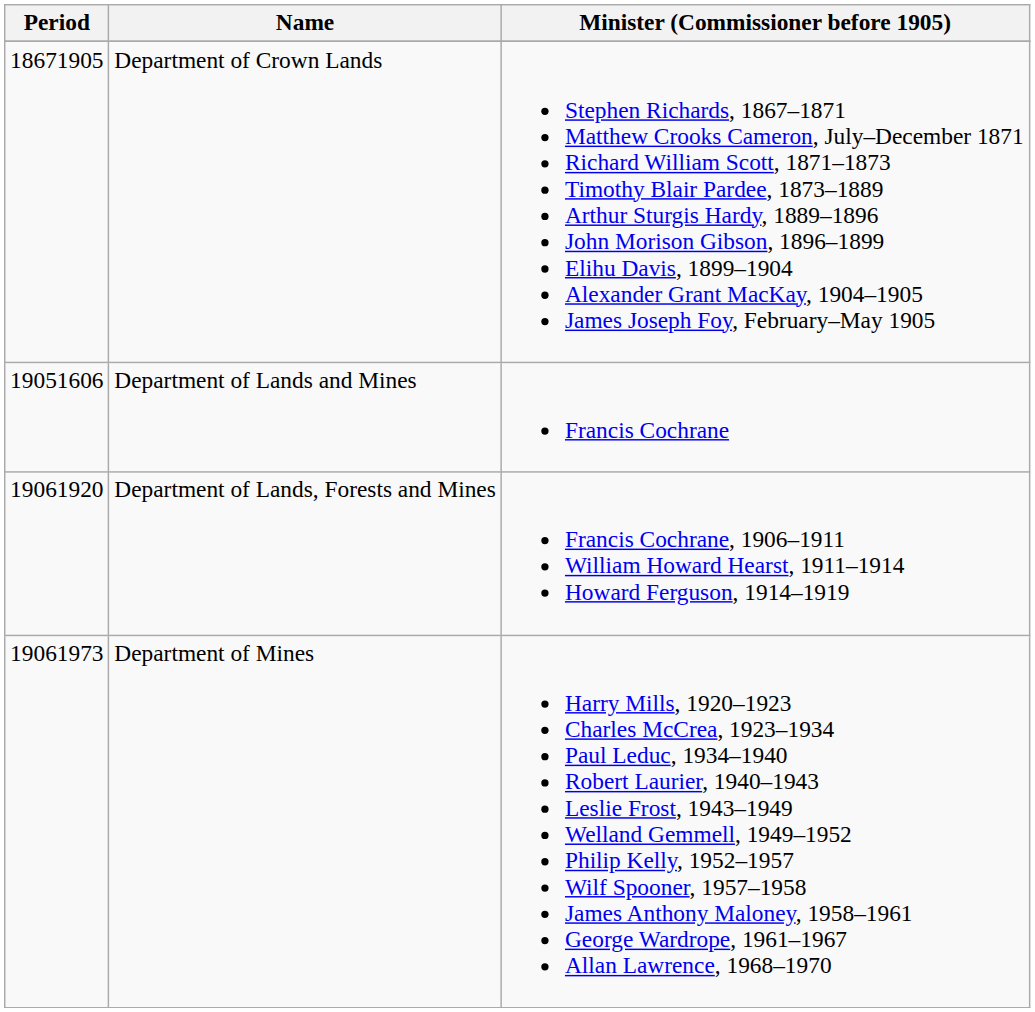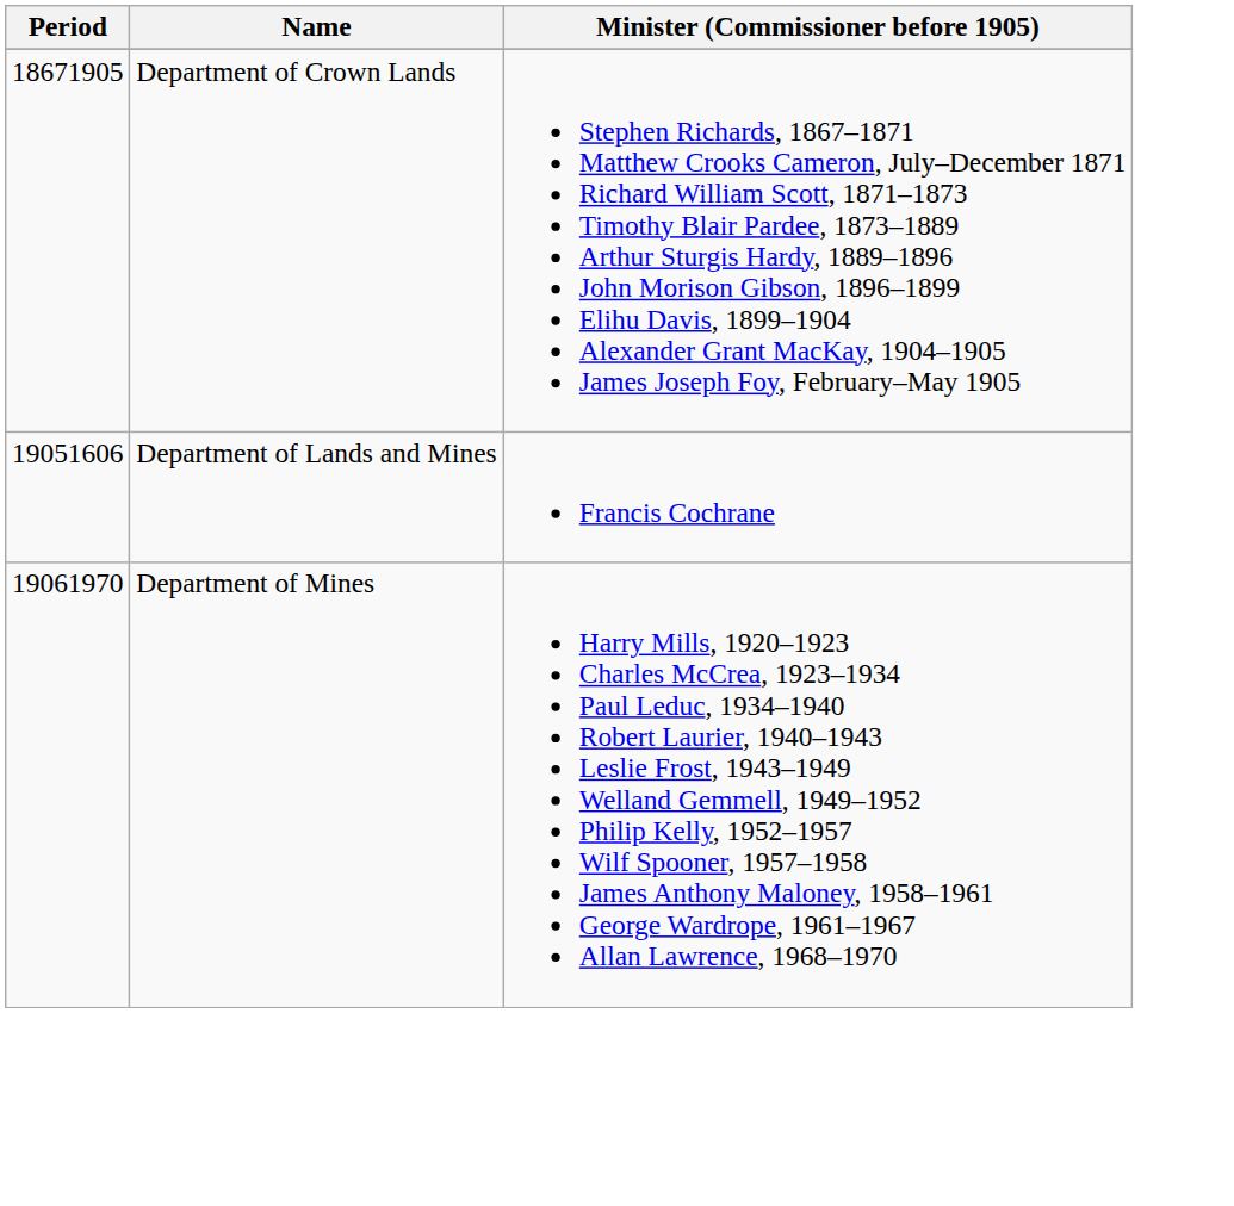- row: 19061920 | Department of Lands, Forests and Mines | Francis Cochrane, 1906–1911 William Howard Hearst, 1911–1914 Howard Ferguson, 1914–1919
Department of Mines | Period: 19061973 -> 19061970
